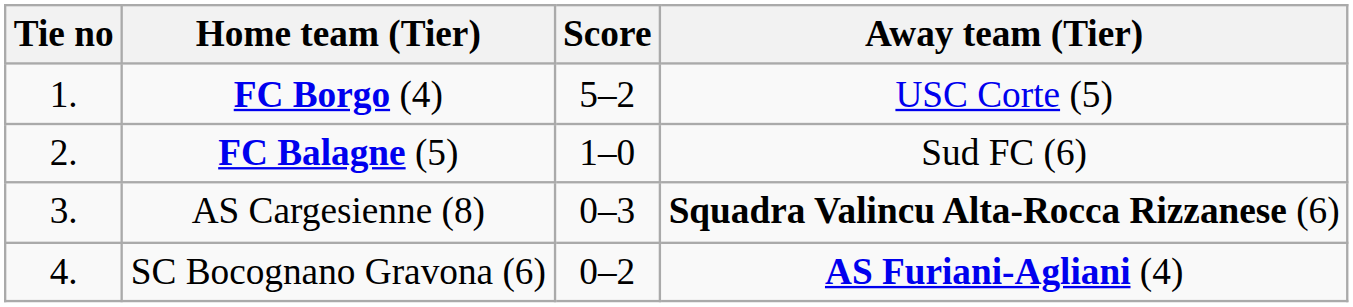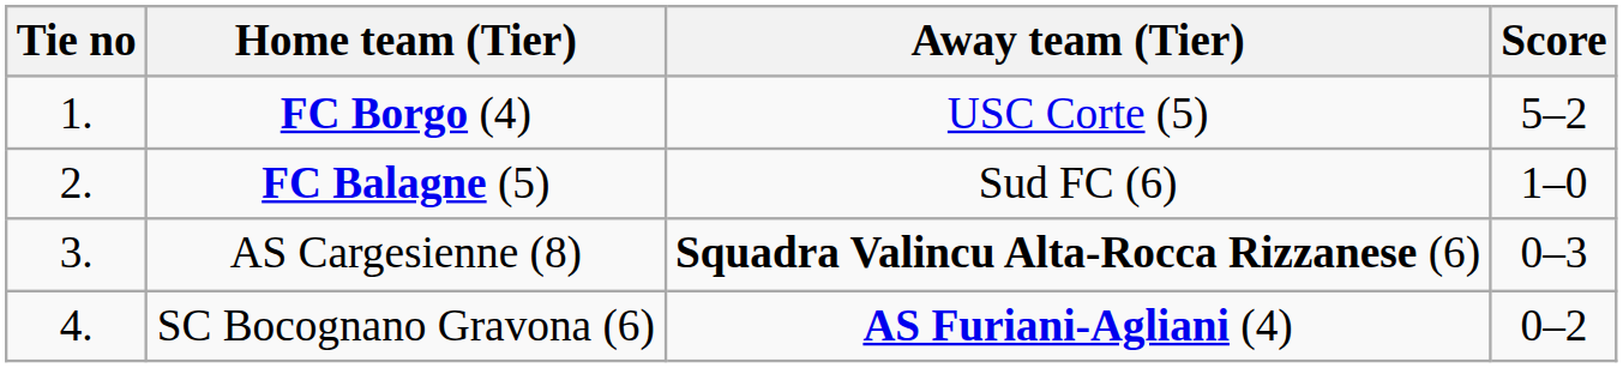columns swapped: Score <-> Away team (Tier)
